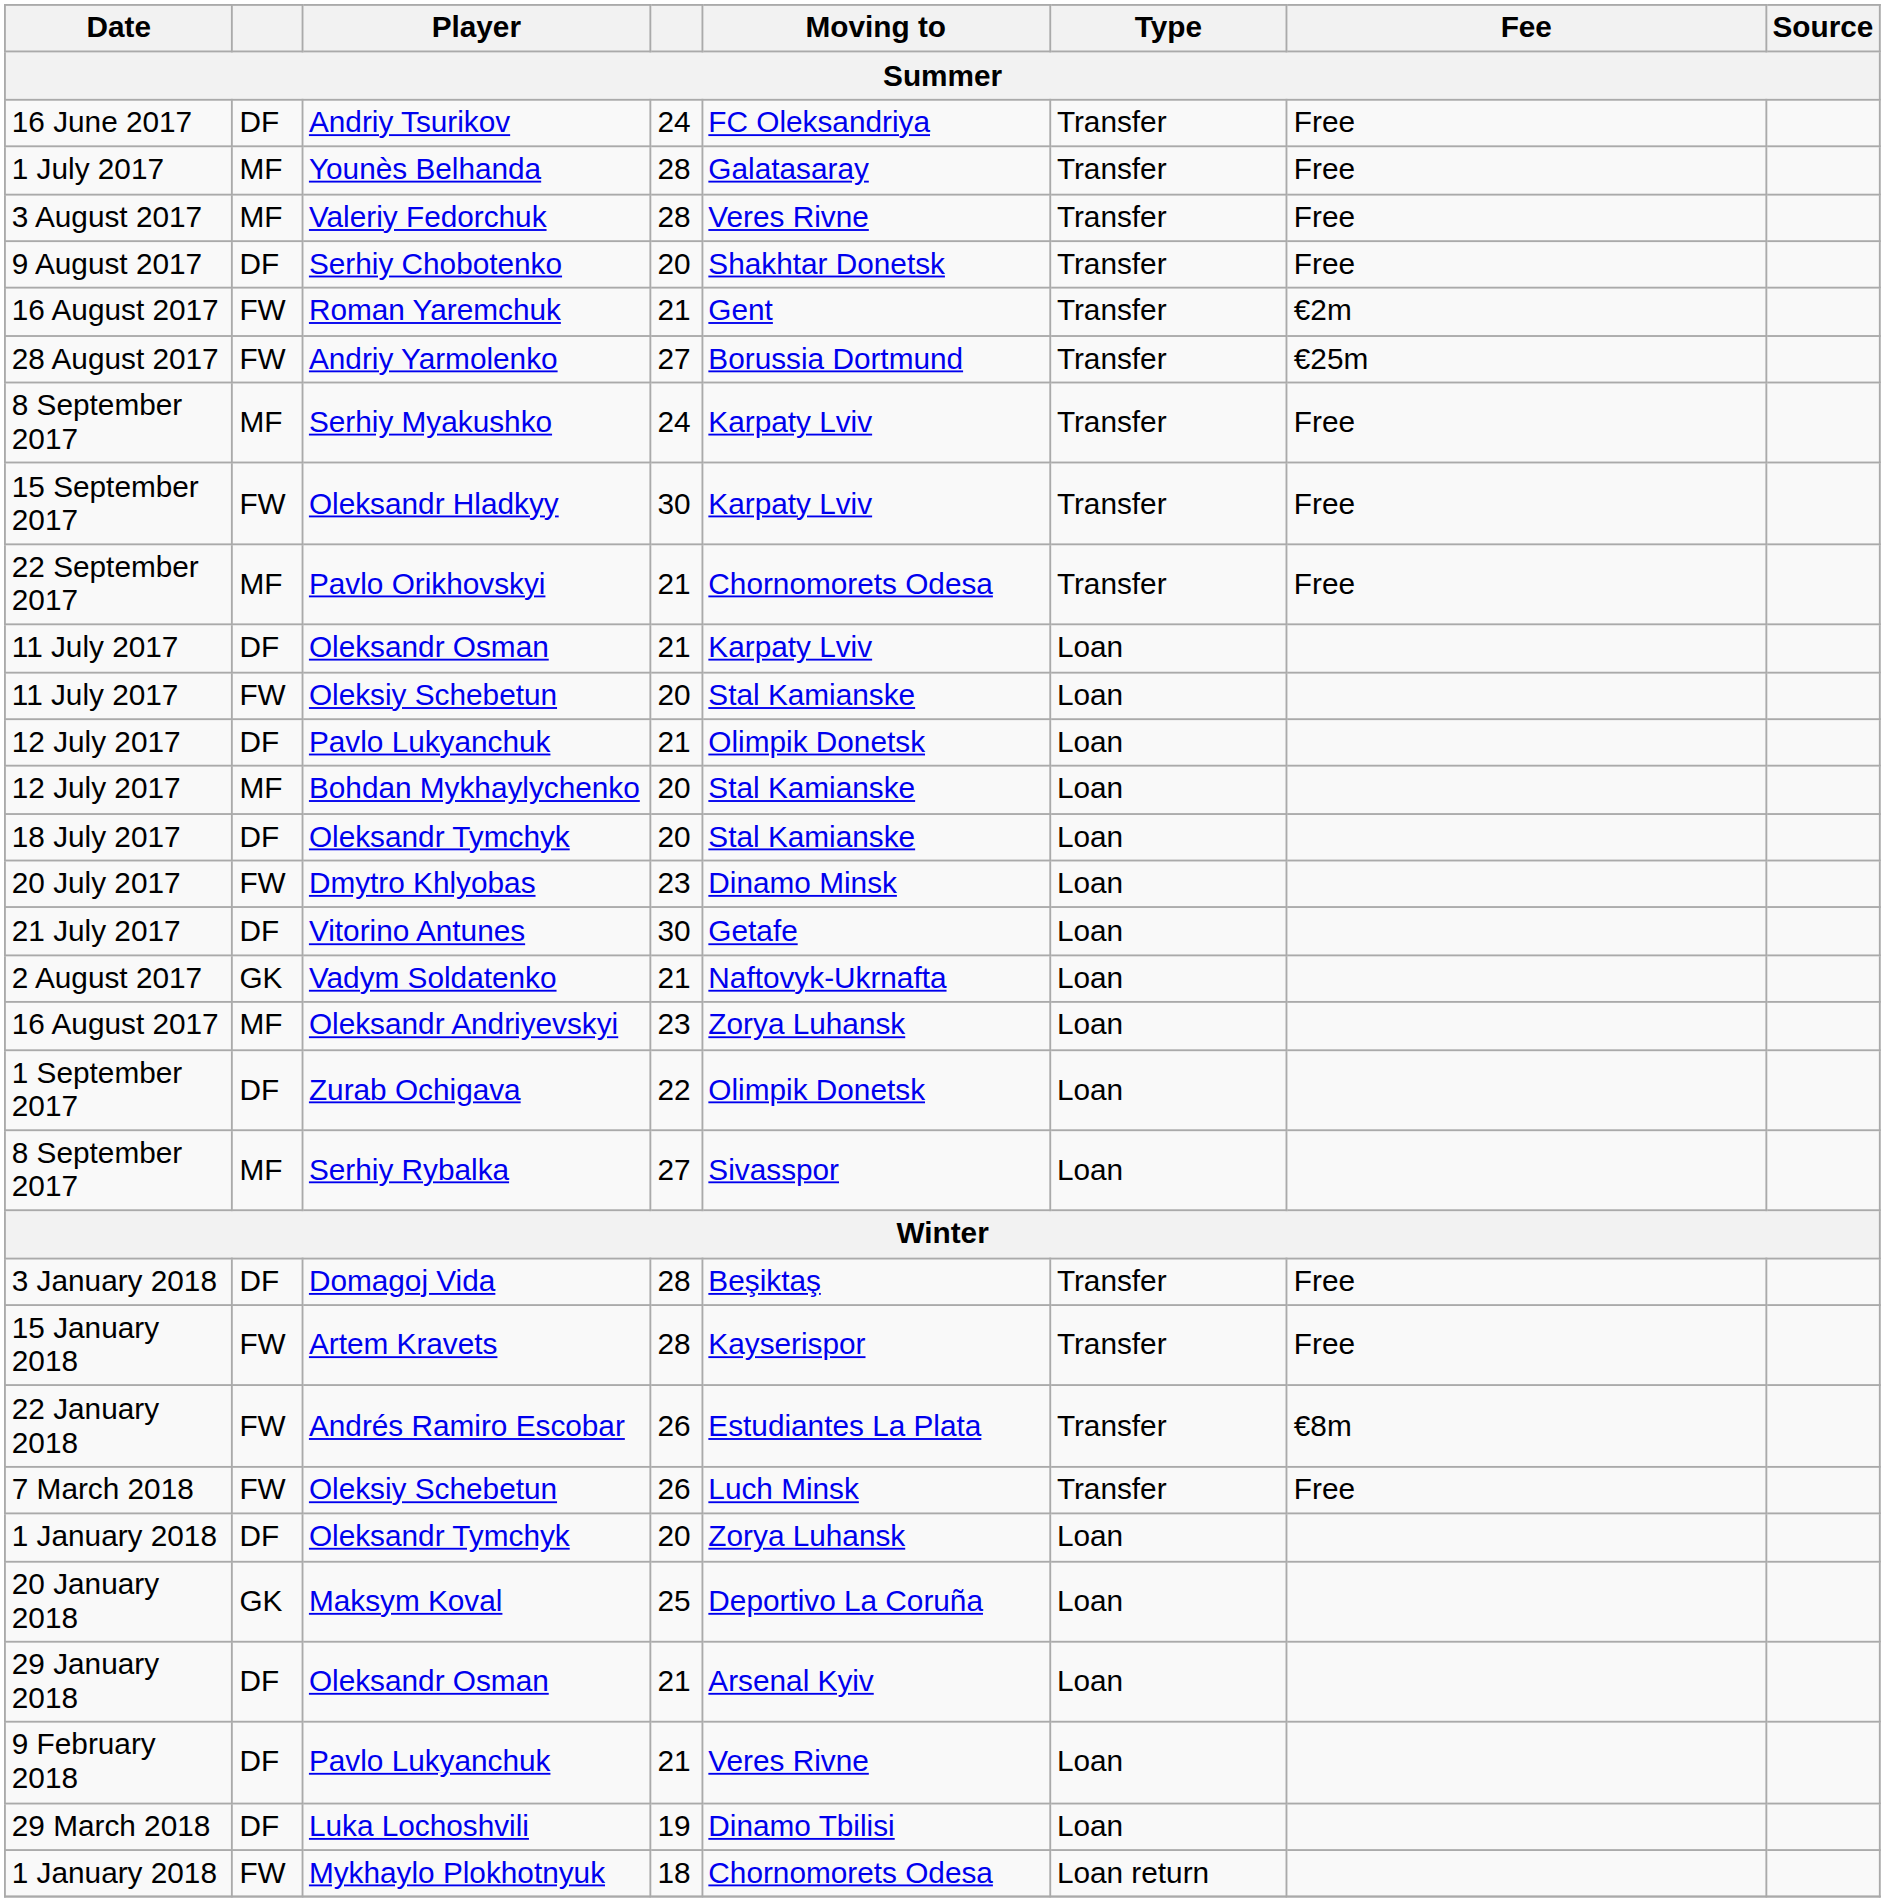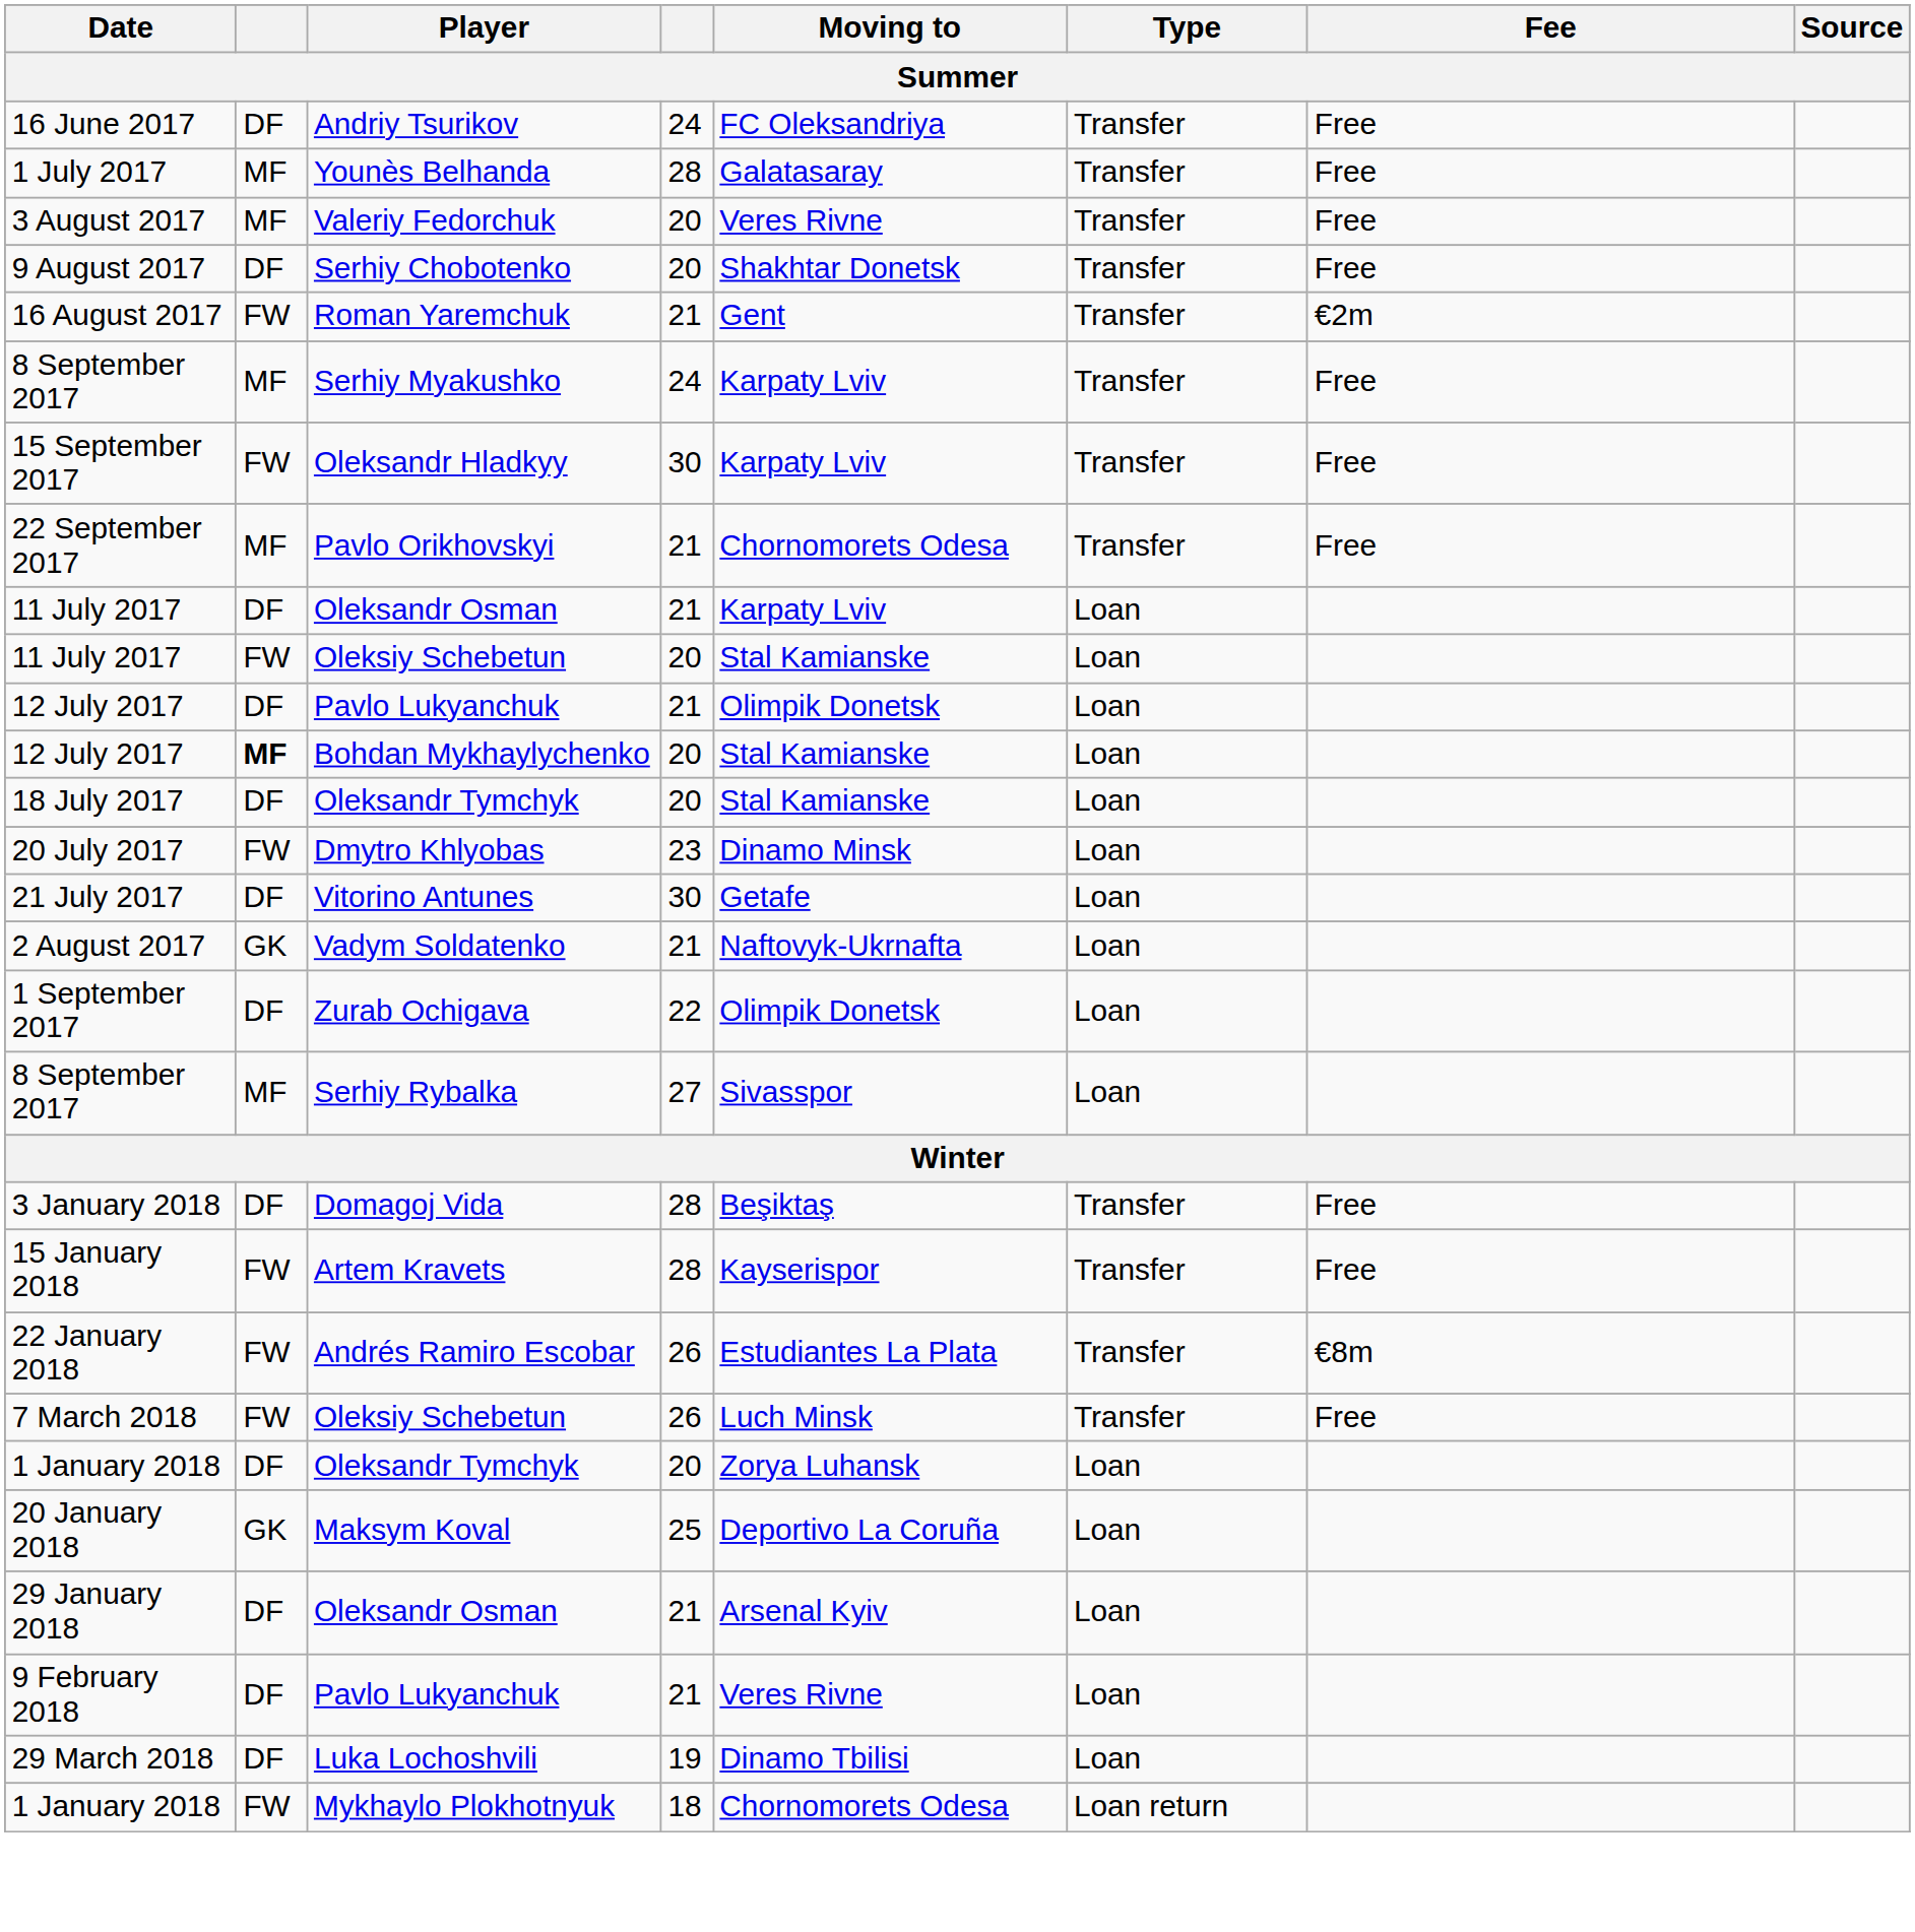Valeriy Fedorchuk | column 4: 28 -> 20
- row: 28 August 2017 | FW | Andriy Yarmolenko | 27 | Borussia Dortmund | Transfer | €25m
Bohdan Mykhaylychenko | column 2: normal -> bold
- row: 16 August 2017 | MF | Oleksandr Andriyevskyi | 23 | Zorya Luhansk | Loan
